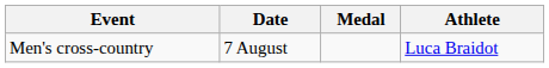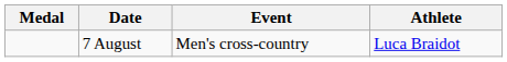columns swapped: Medal <-> Event
